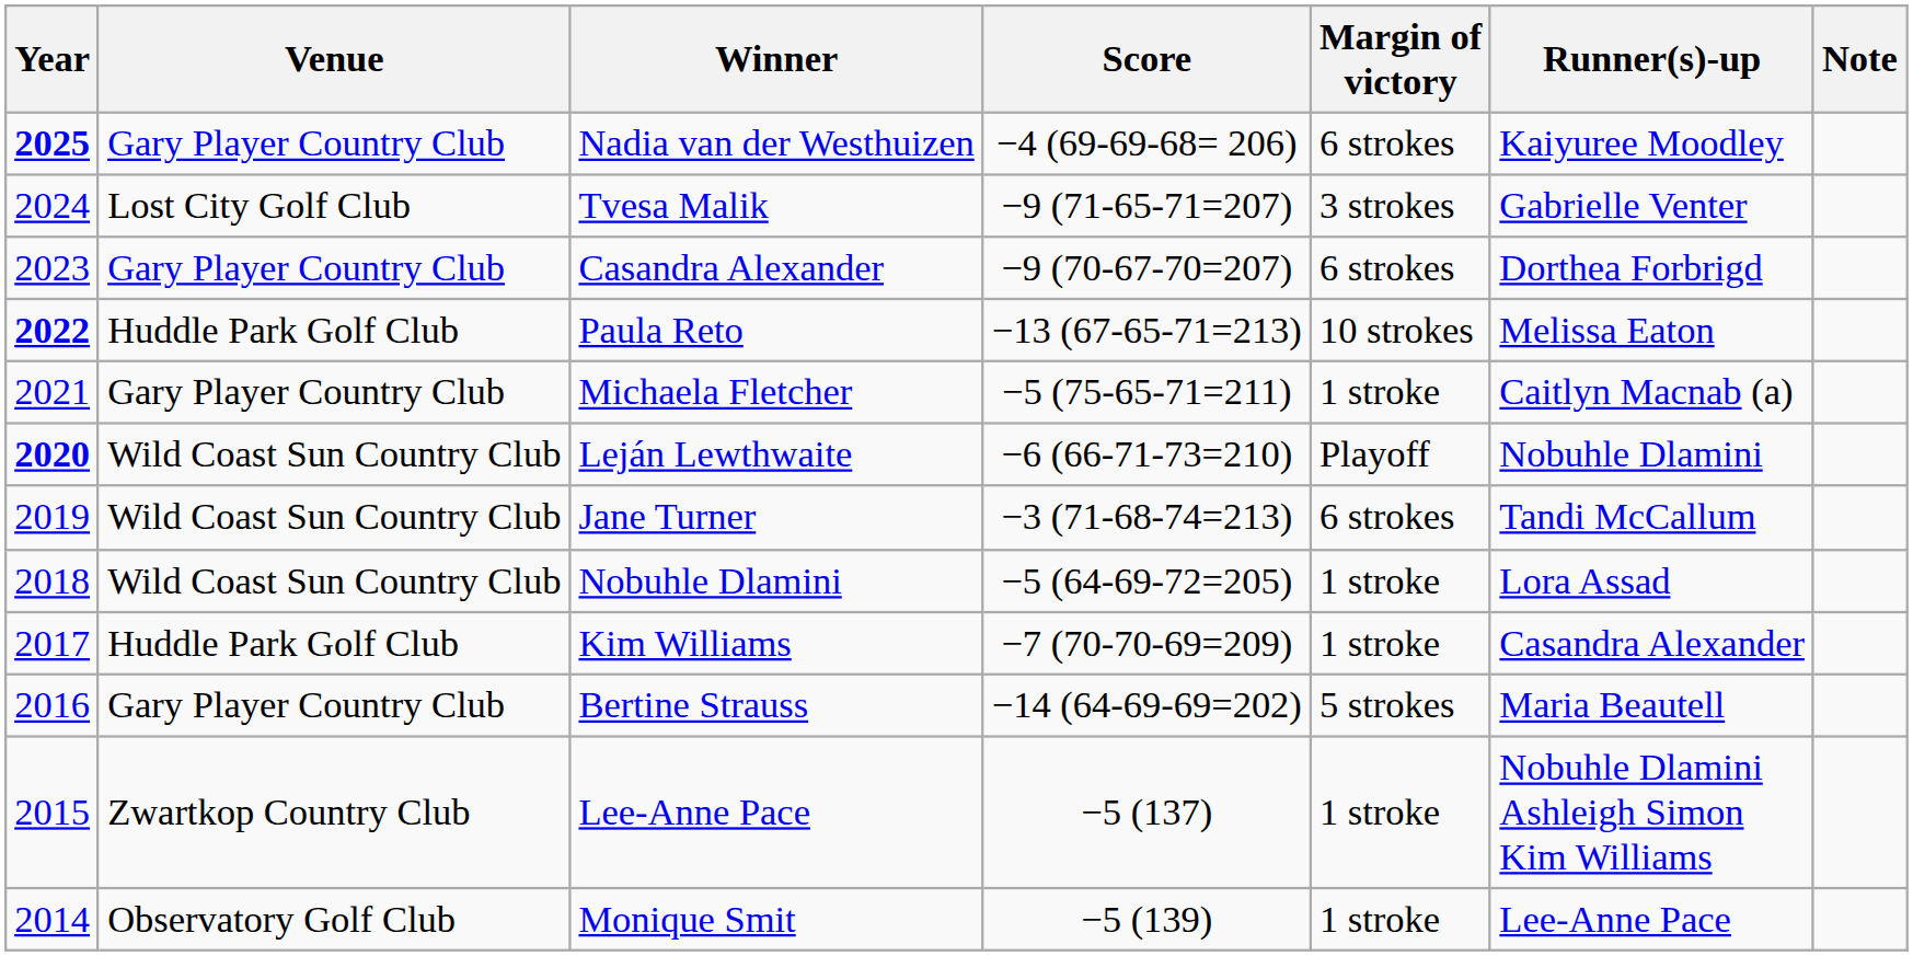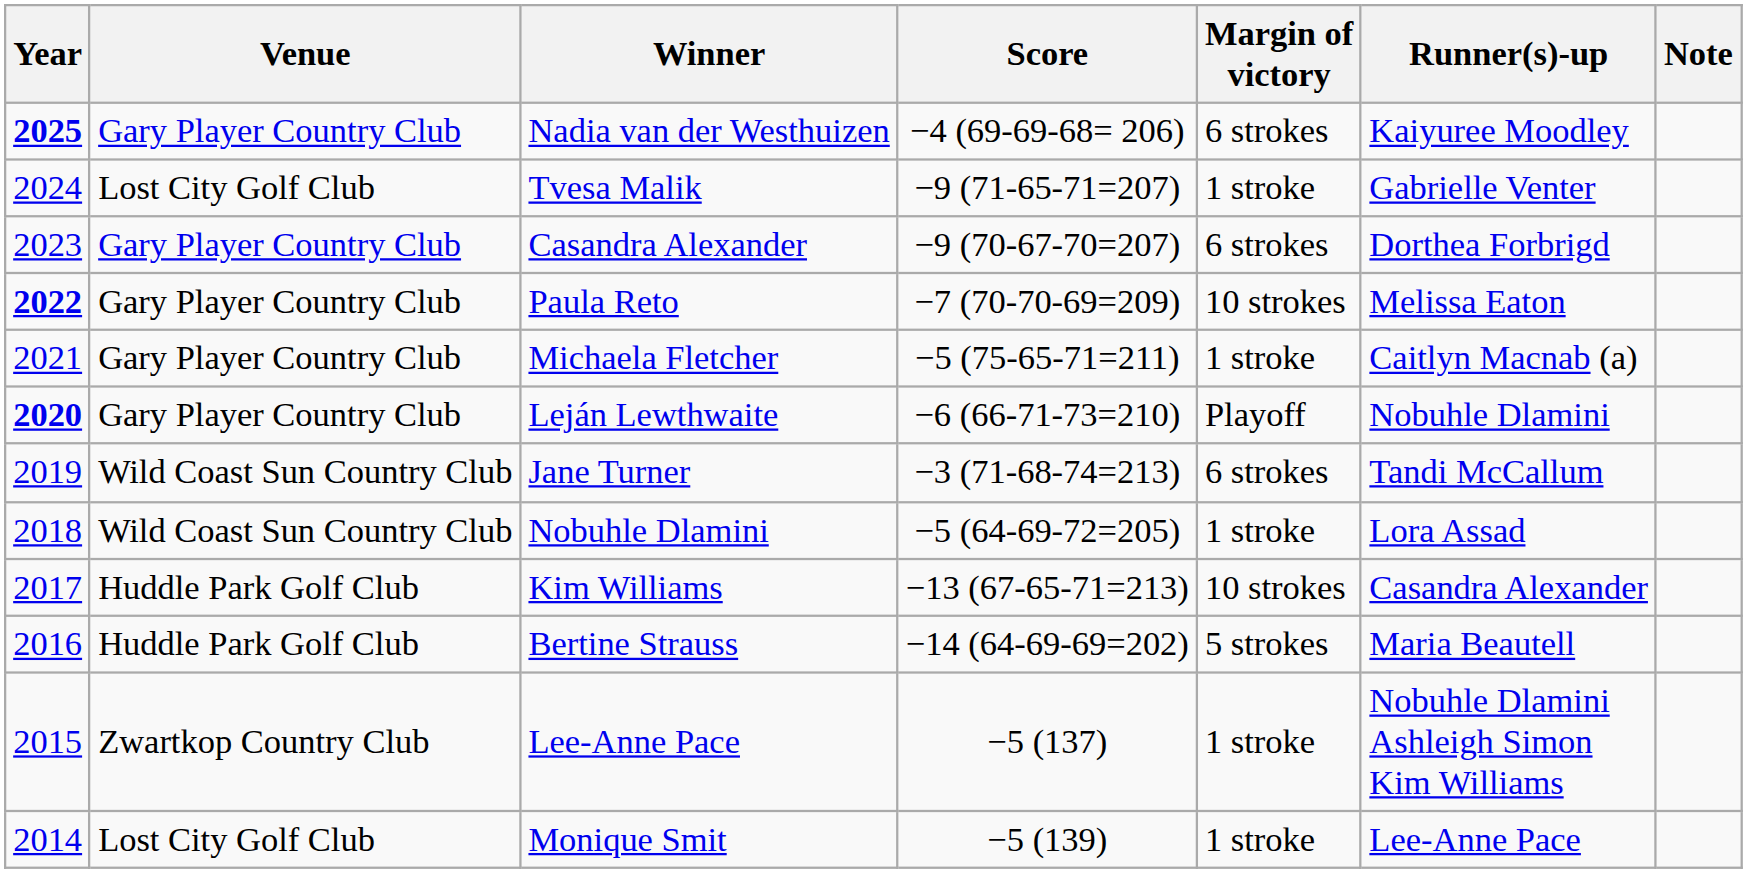Tvesa Malik | Margin of victory: 3 strokes -> 1 stroke
Paula Reto | Venue: Huddle Park Golf Club -> Gary Player Country Club
Paula Reto | Score: −13 (67-65-71=213) -> −7 (70-70-69=209)
Leján Lewthwaite | Venue: Wild Coast Sun Country Club -> Gary Player Country Club
Kim Williams | Score: −7 (70-70-69=209) -> −13 (67-65-71=213)
Kim Williams | Margin of victory: 1 stroke -> 10 strokes
Bertine Strauss | Venue: Gary Player Country Club -> Huddle Park Golf Club
Monique Smit | Venue: Observatory Golf Club -> Lost City Golf Club
